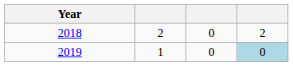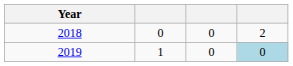2018 | column 2: 2 -> 0
